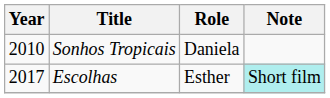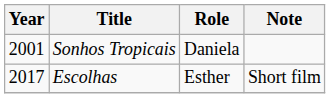Sonhos Tropicais | Year: 2010 -> 2001
Escolhas | Note: paleturquoise background -> no background
